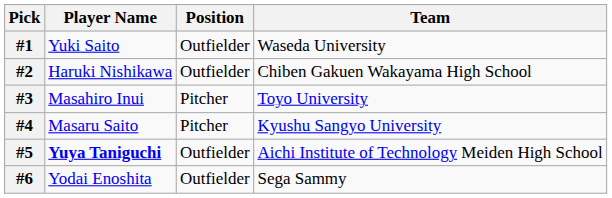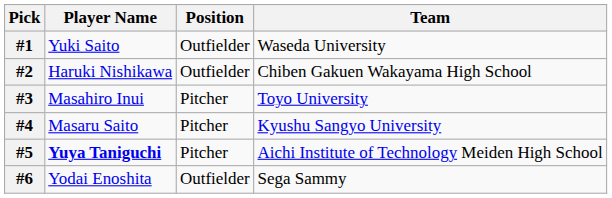#5 | Position: Outfielder -> Pitcher
